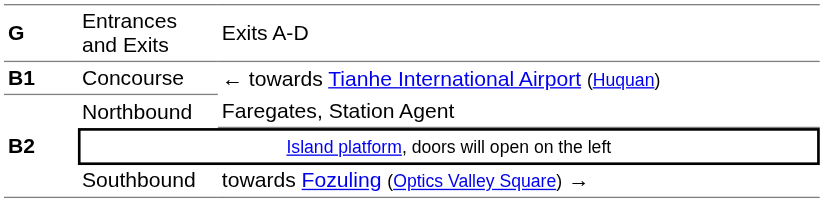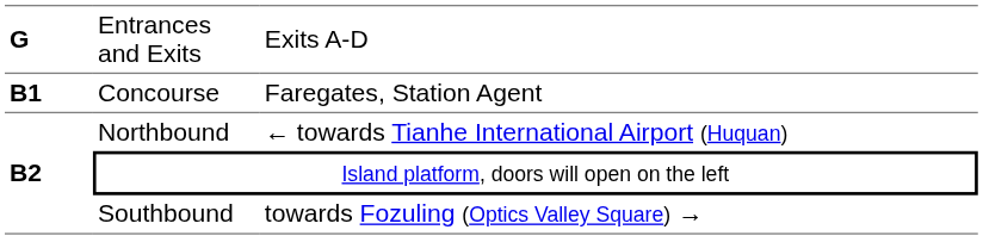Concourse | column 3: ← towards Tianhe International Airport (Huquan) -> Faregates, Station Agent
Northbound | column 3: Faregates, Station Agent -> ← towards Tianhe International Airport (Huquan)
